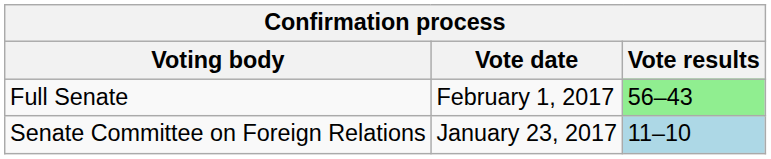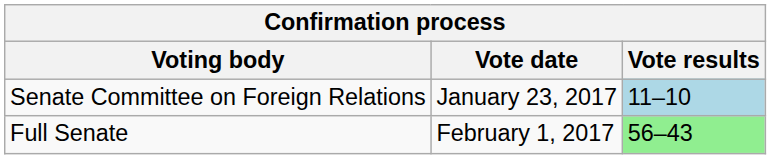rows swapped: Senate Committee on Foreign Relations <-> Full Senate
